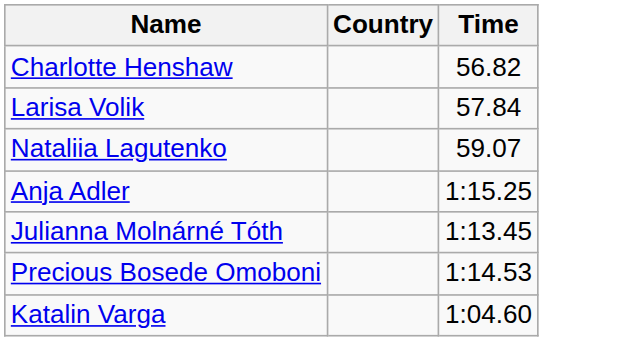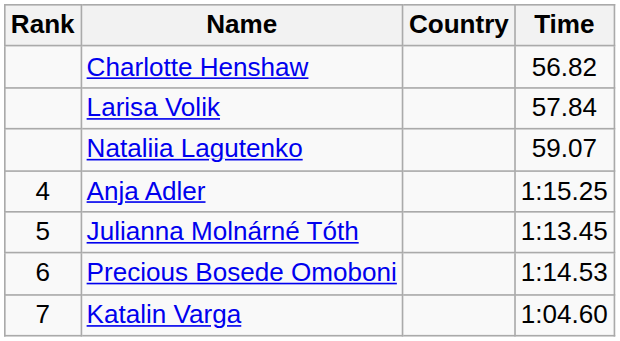+ column: Rank | 4 | 5 | 6 | 7
